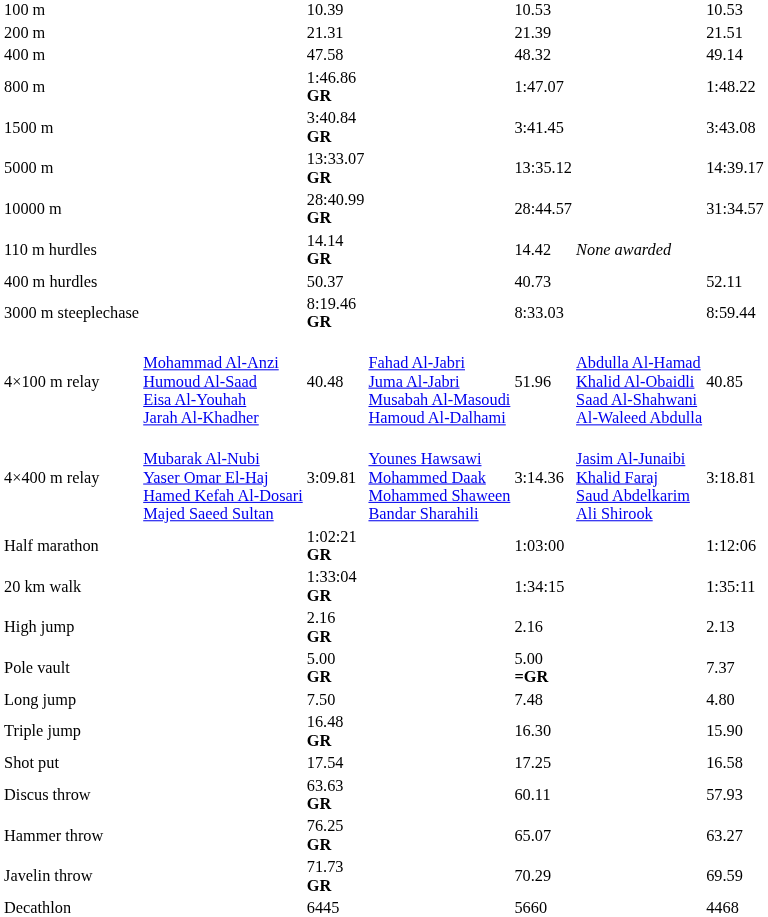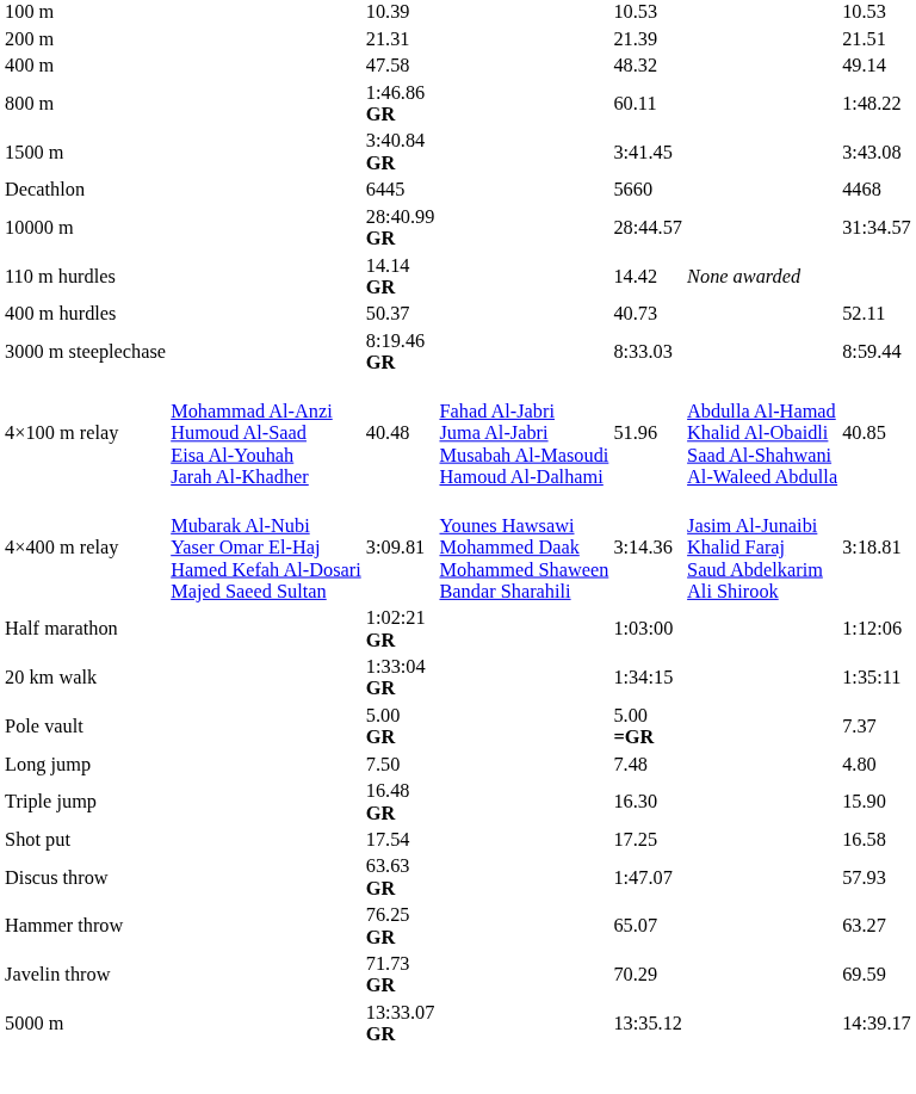800 m | column 5: 1:47.07 -> 60.11
rows swapped: 5000 m <-> Decathlon
- row: High jump | 2.16 GR | 2.16 | 2.13
Discus throw | column 5: 60.11 -> 1:47.07
